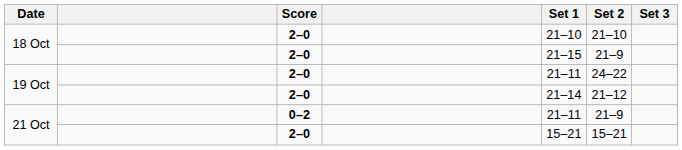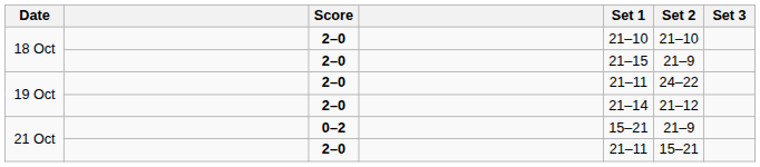21 Oct / 0–2 | Set 1: 21–11 -> 15–21
21 Oct / 2–0 | Set 1: 15–21 -> 21–11
